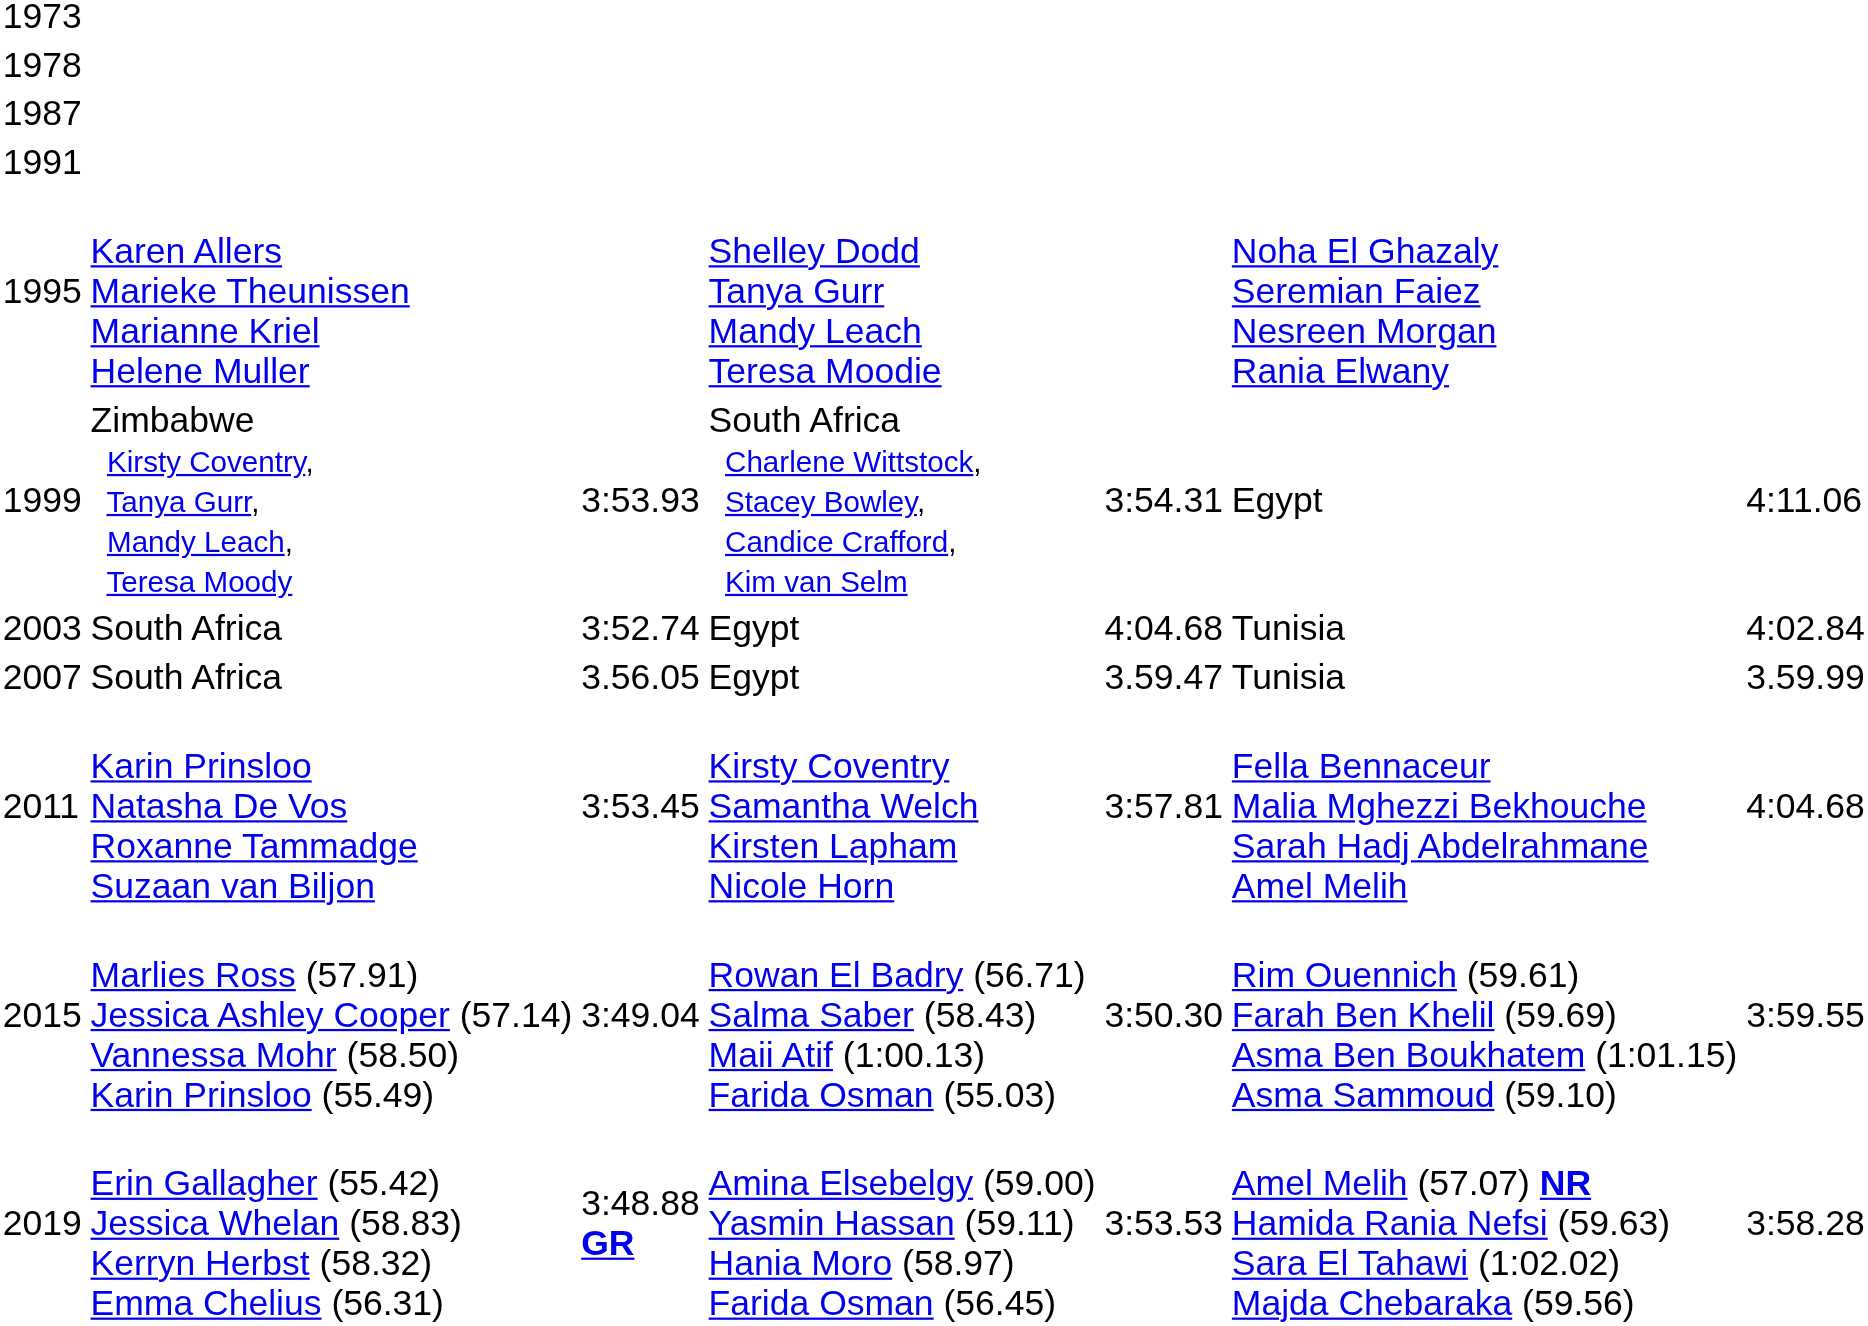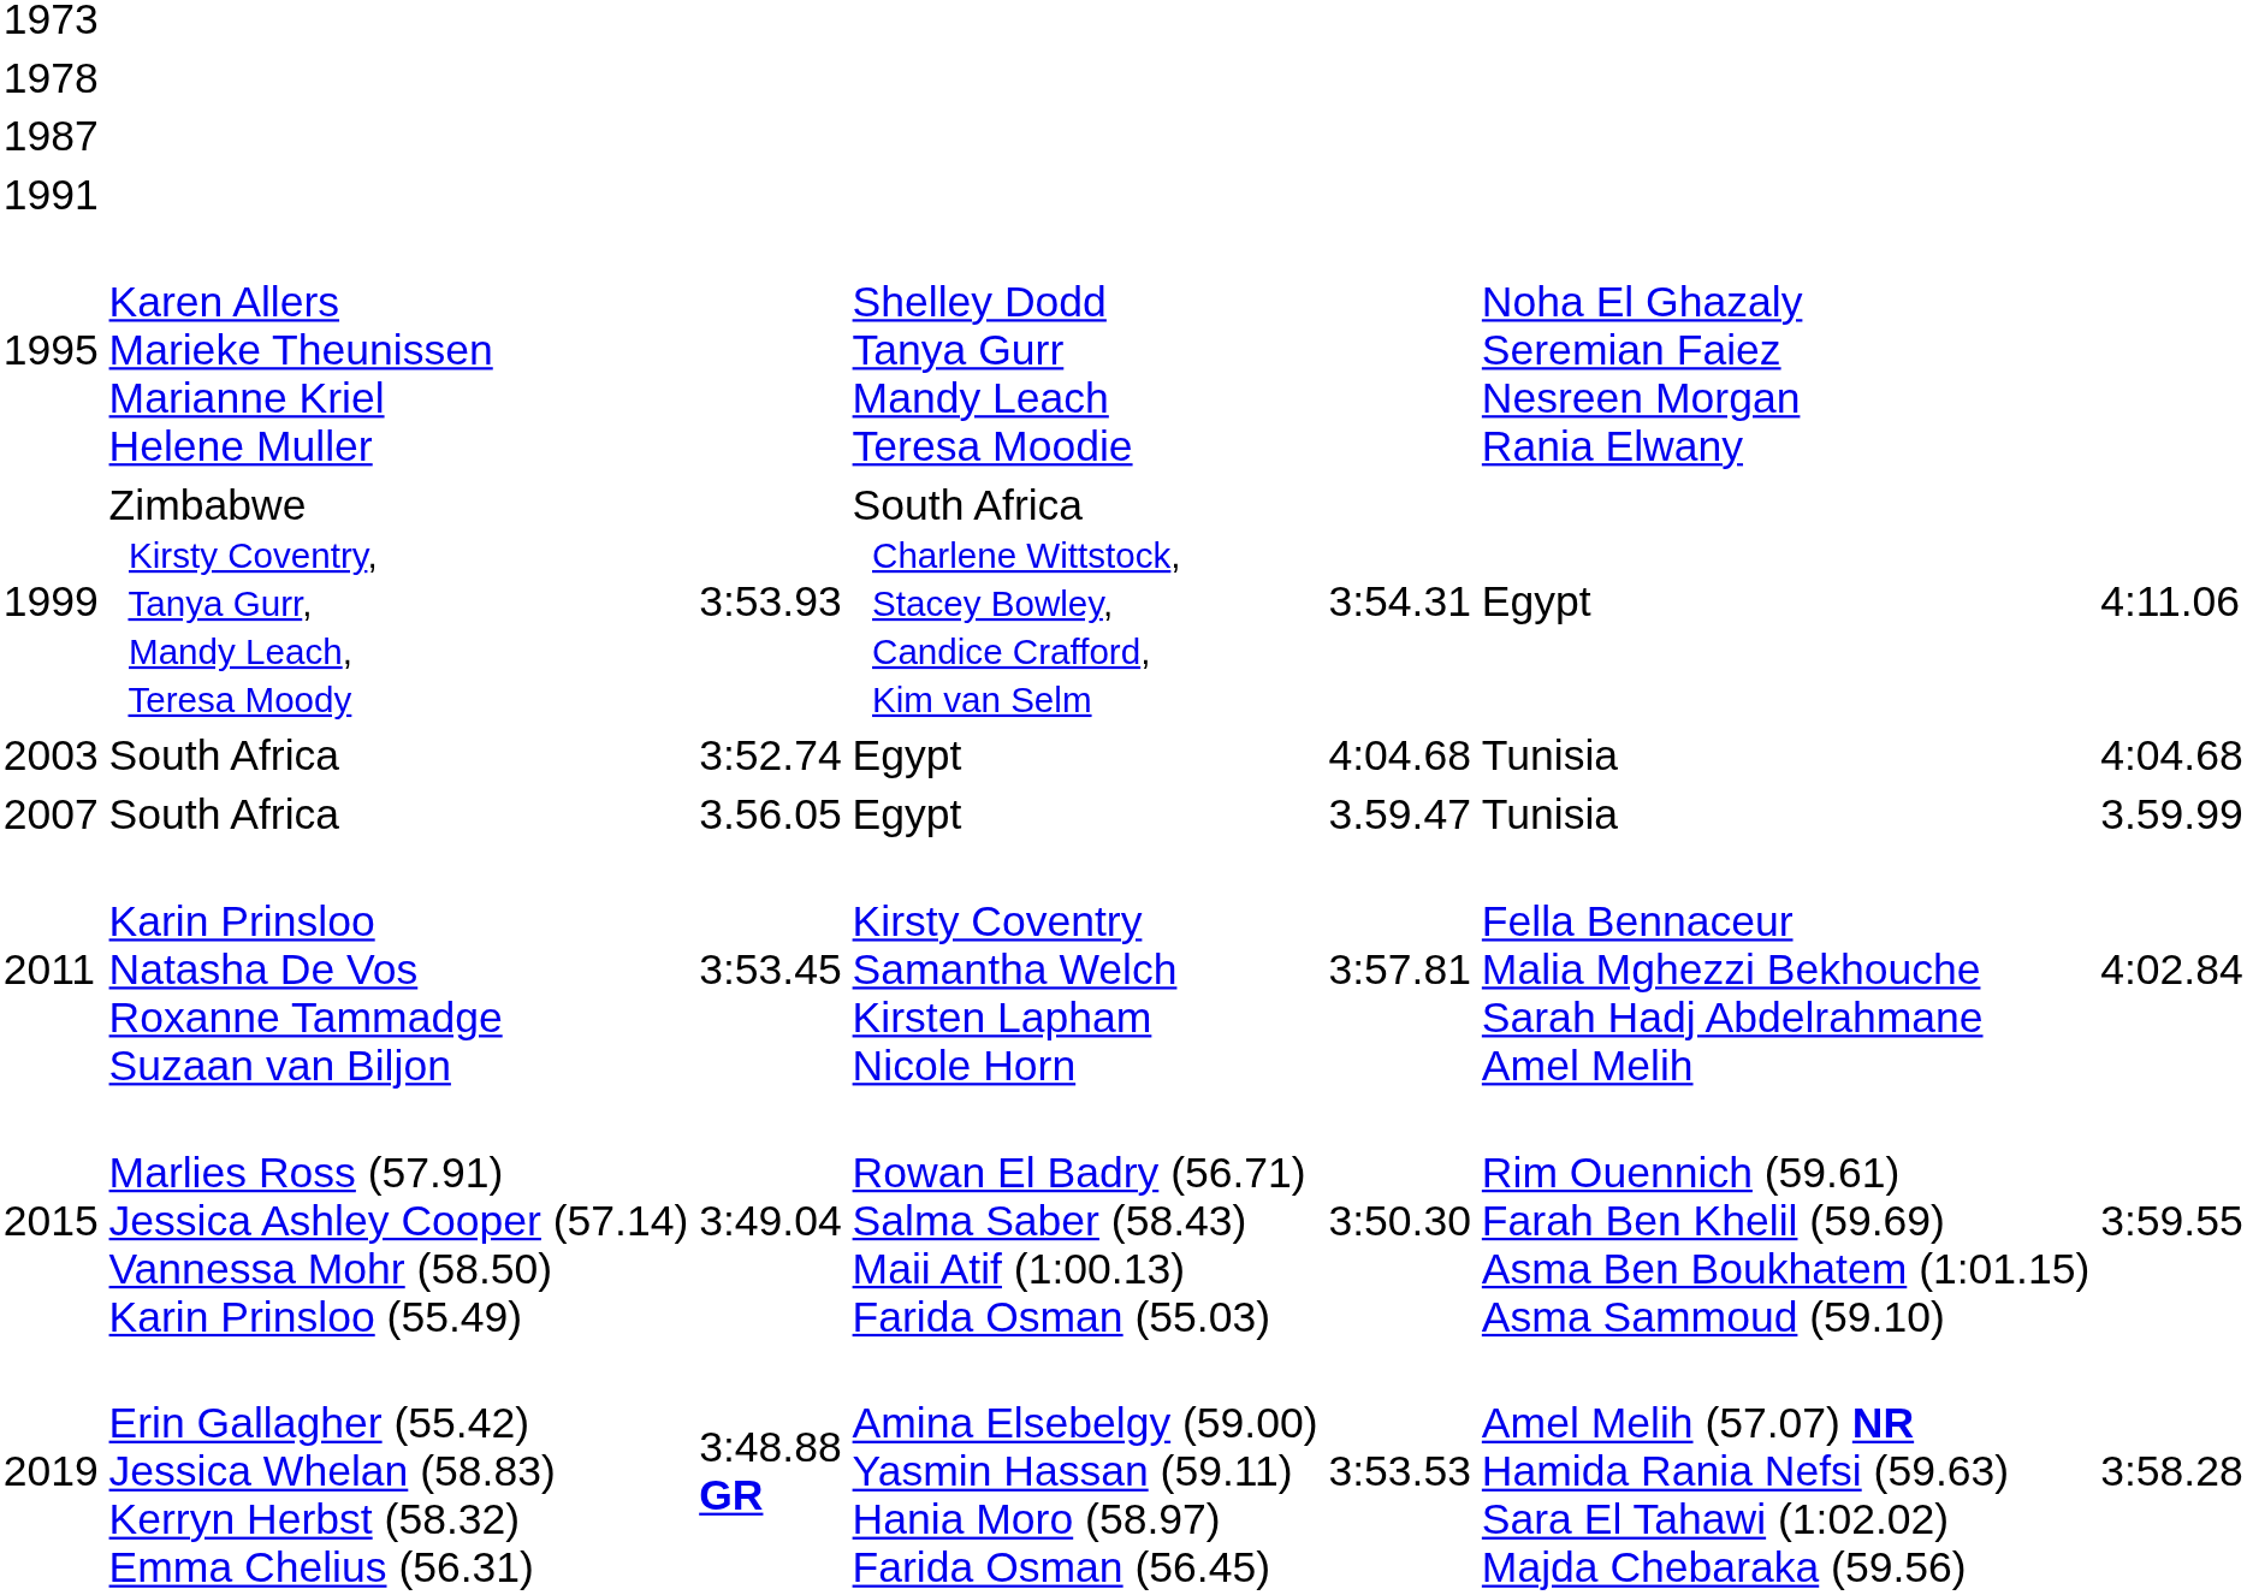2003 | column 7: 4:02.84 -> 4:04.68
2011 | column 7: 4:04.68 -> 4:02.84
